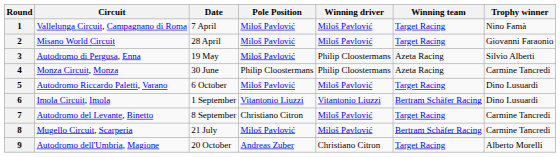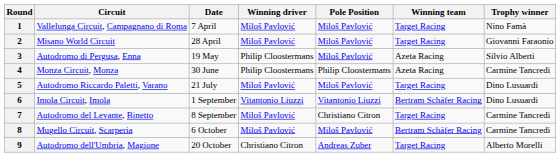columns swapped: Pole Position <-> Winning driver
5 | Date: 6 October -> 21 July
8 | Date: 21 July -> 6 October
